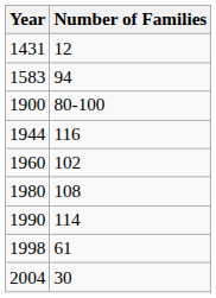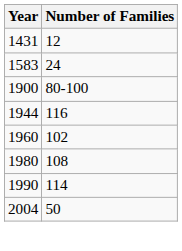1583 | Number of Families: 94 -> 24
- row: 1998 | 61
2004 | Number of Families: 30 -> 50
